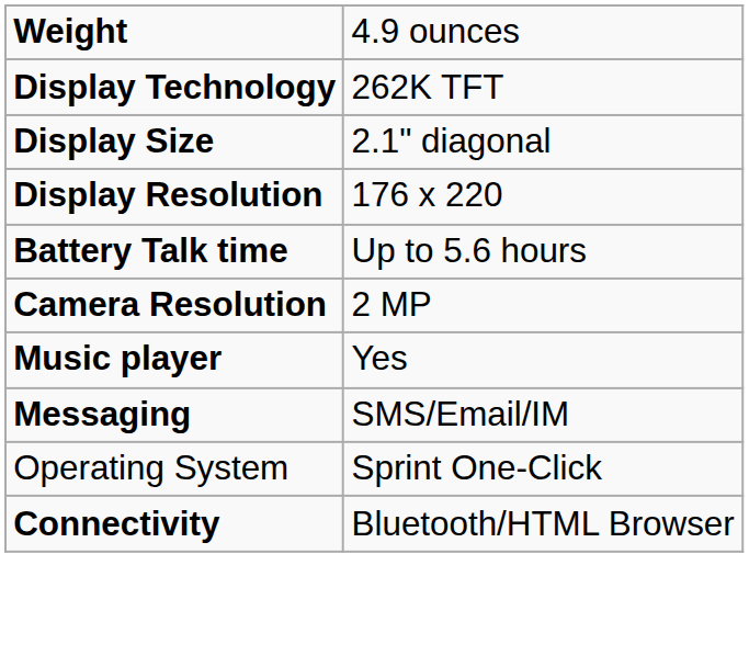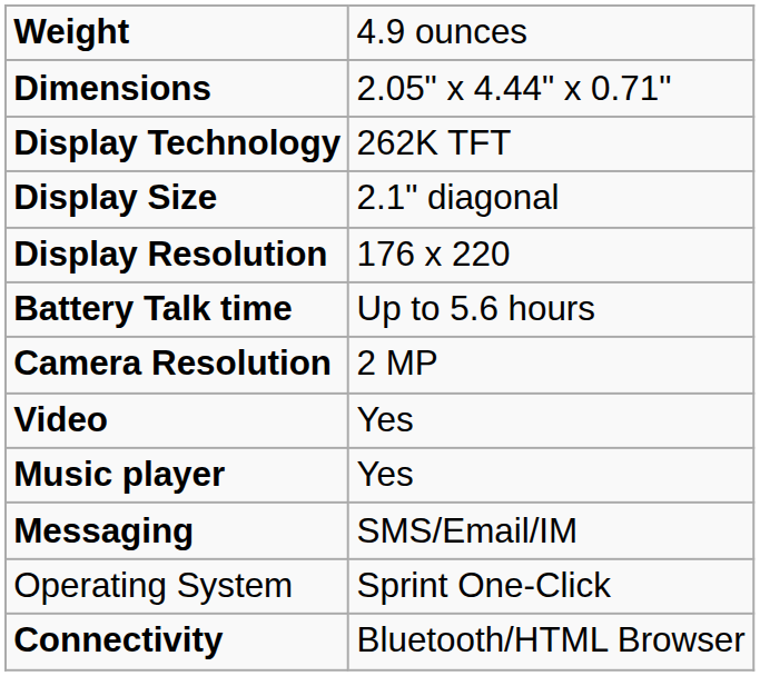+ row: Dimensions | 2.05" x 4.44" x 0.71"
+ row: Video | Yes
